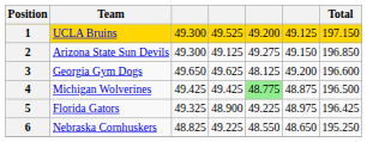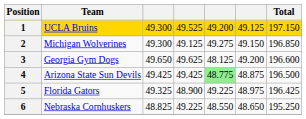2 | Team: Arizona State Sun Devils -> Michigan Wolverines
4 | Team: Michigan Wolverines -> Arizona State Sun Devils
